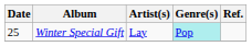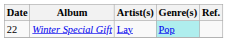Winter Special Gift | Date: 25 -> 22
